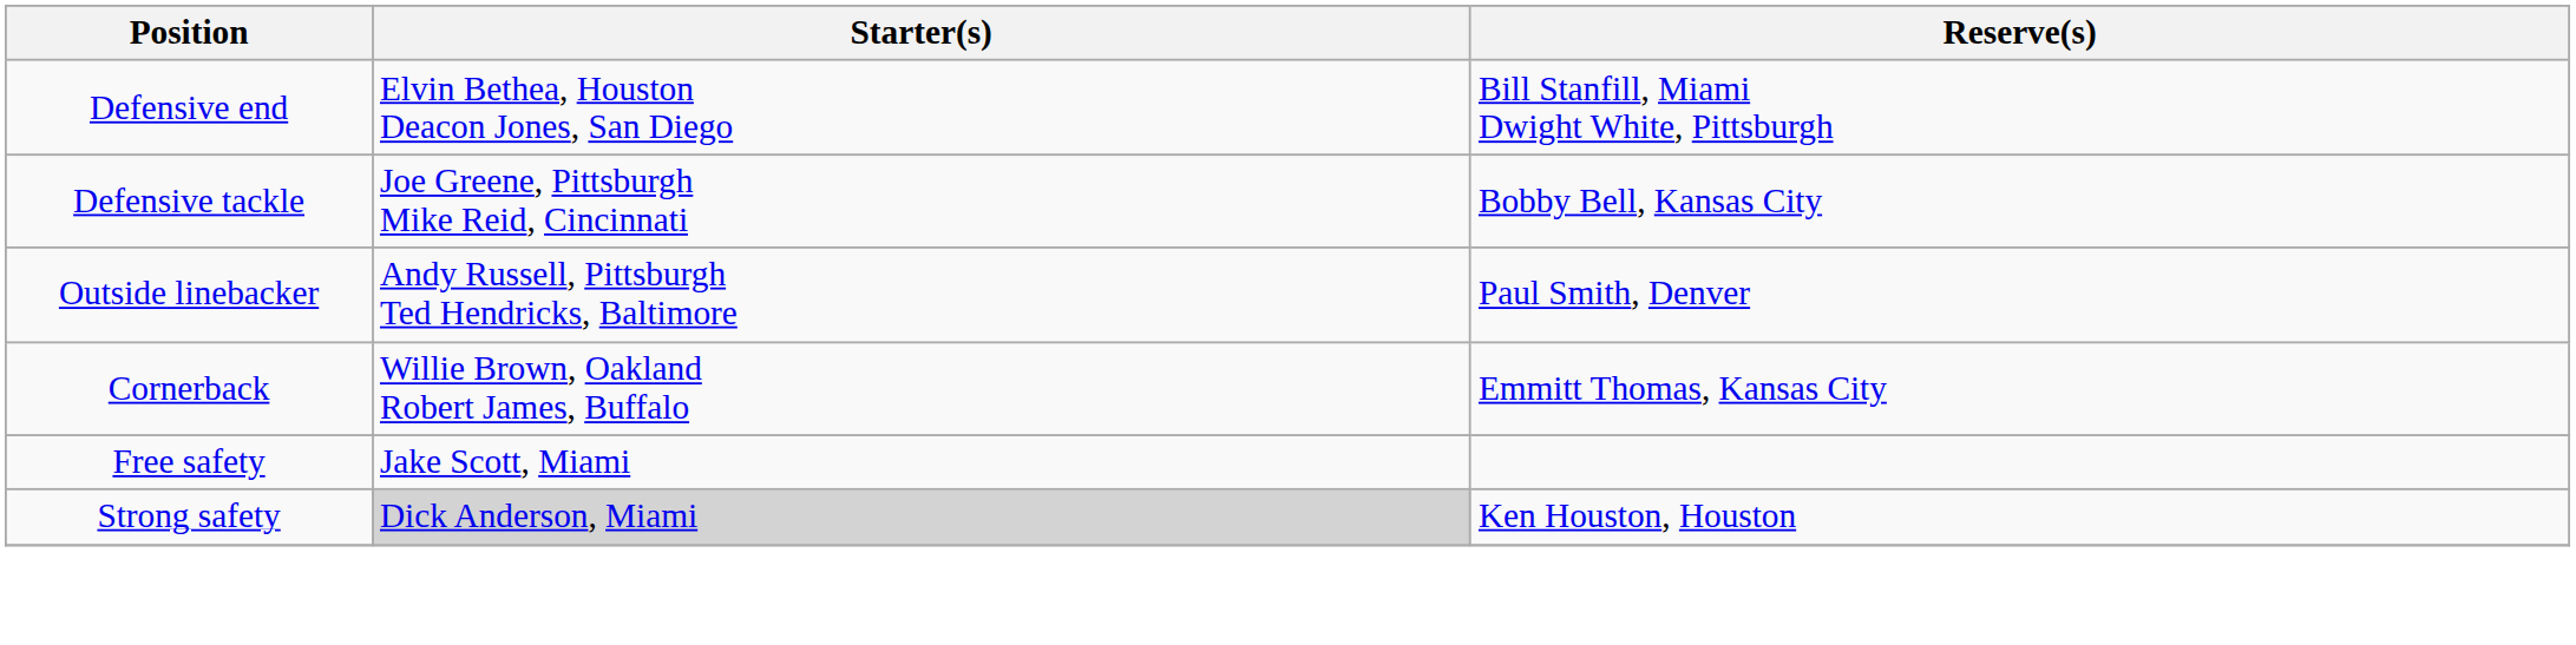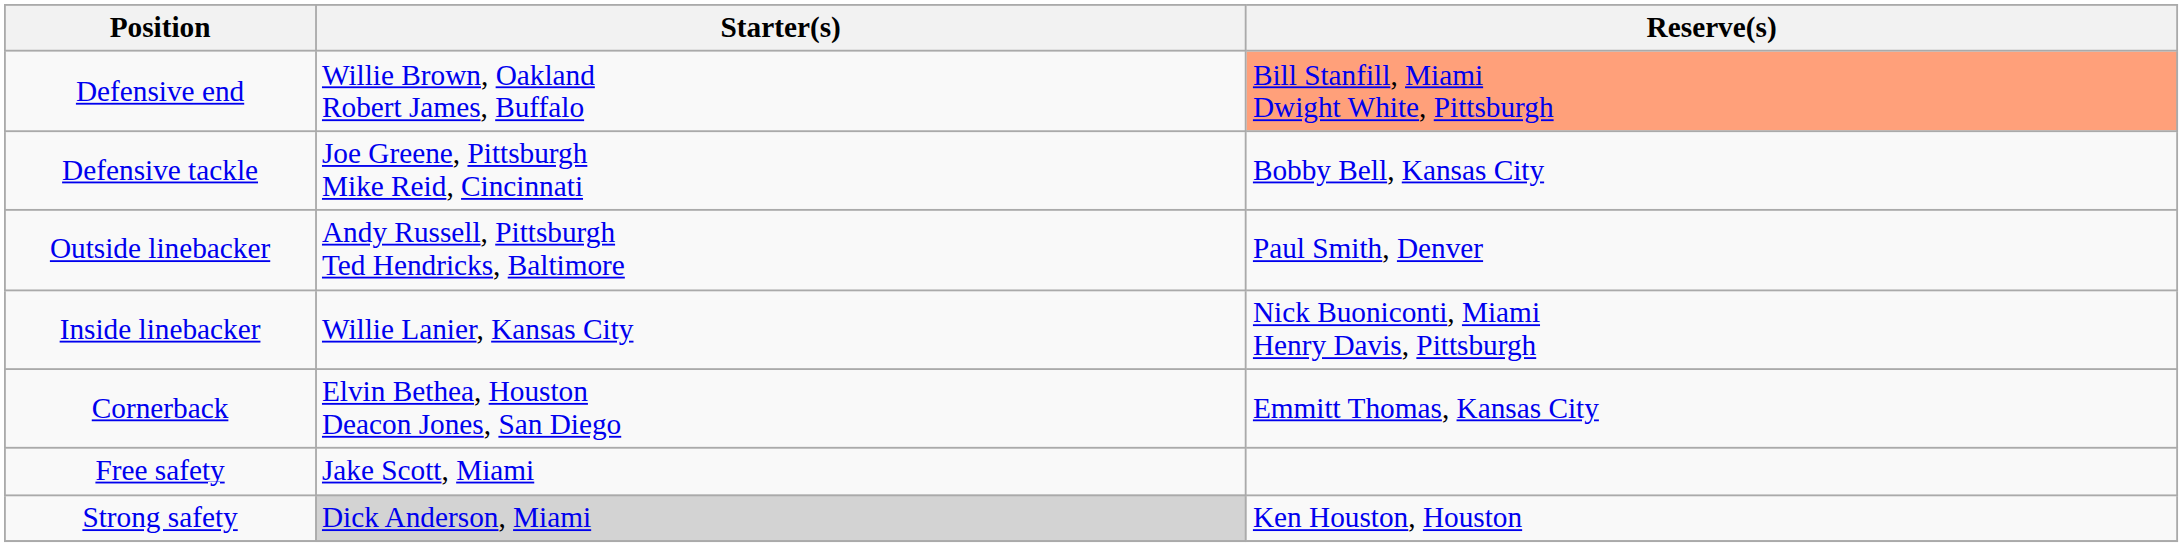Defensive end | Starter(s): Elvin Bethea, Houston Deacon Jones, San Diego -> Willie Brown, Oakland Robert James, Buffalo
Defensive end | Reserve(s): no background -> lightsalmon background
+ row: Inside linebacker | Willie Lanier, Kansas City | Nick Buoniconti, Miami Henry Davis, Pittsburgh
Cornerback | Starter(s): Willie Brown, Oakland Robert James, Buffalo -> Elvin Bethea, Houston Deacon Jones, San Diego
